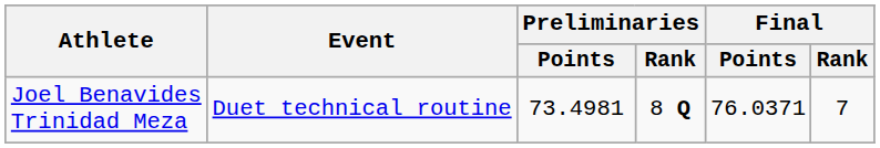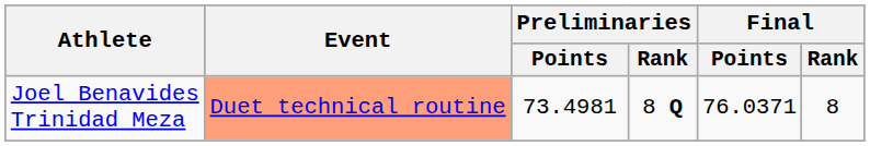Joel Benavides Trinidad Meza | Event: no background -> lightsalmon background
Joel Benavides Trinidad Meza | Final / Rank: 7 -> 8
